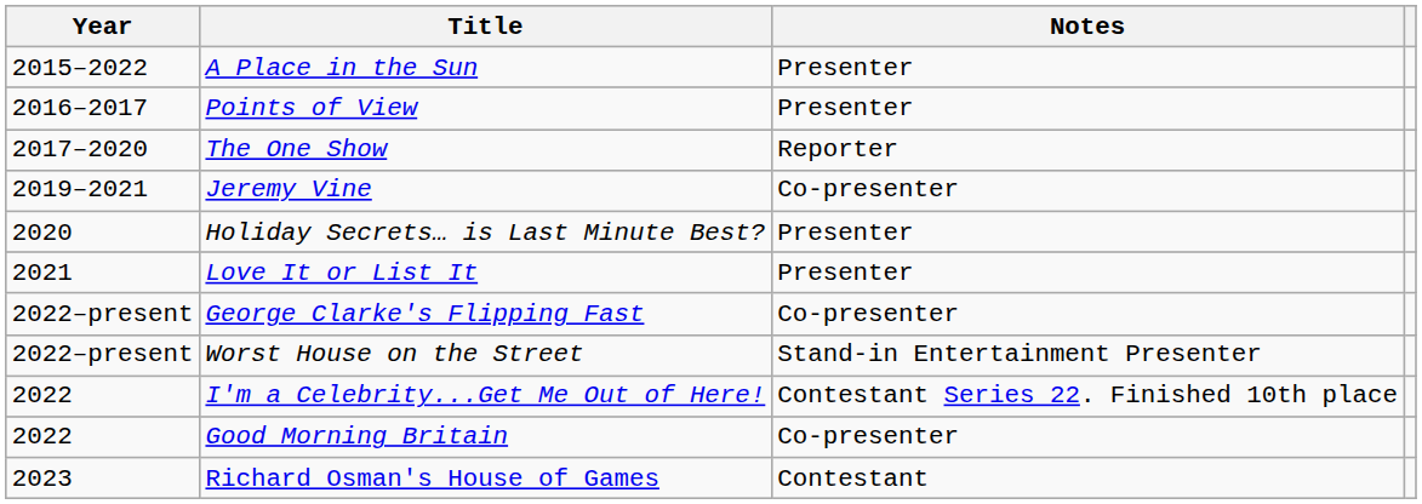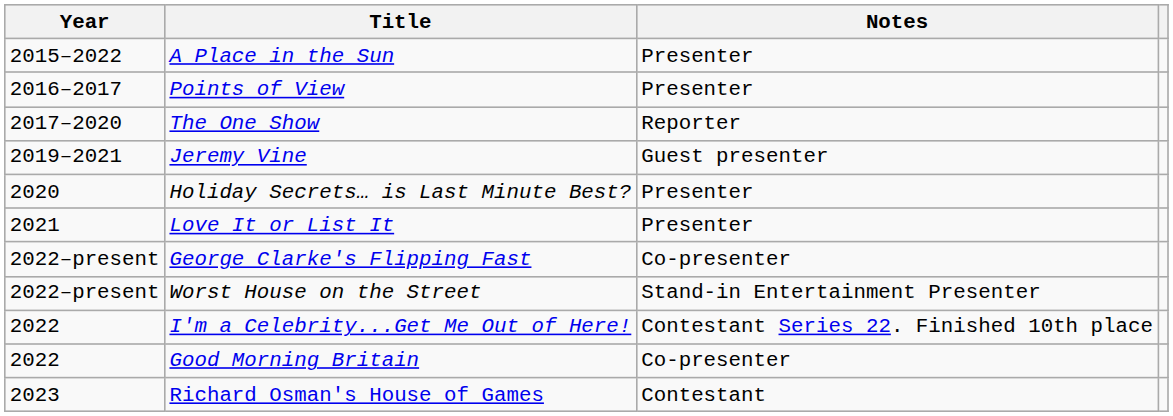Jeremy Vine | Notes: Co-presenter -> Guest presenter
